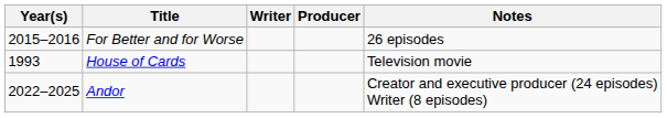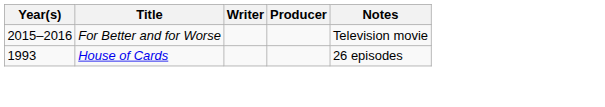For Better and for Worse | Notes: 26 episodes -> Television movie
House of Cards | Notes: Television movie -> 26 episodes
- row: 2022–2025 | Andor | Creator and executive producer (24 episodes) Writer (8 episodes)
